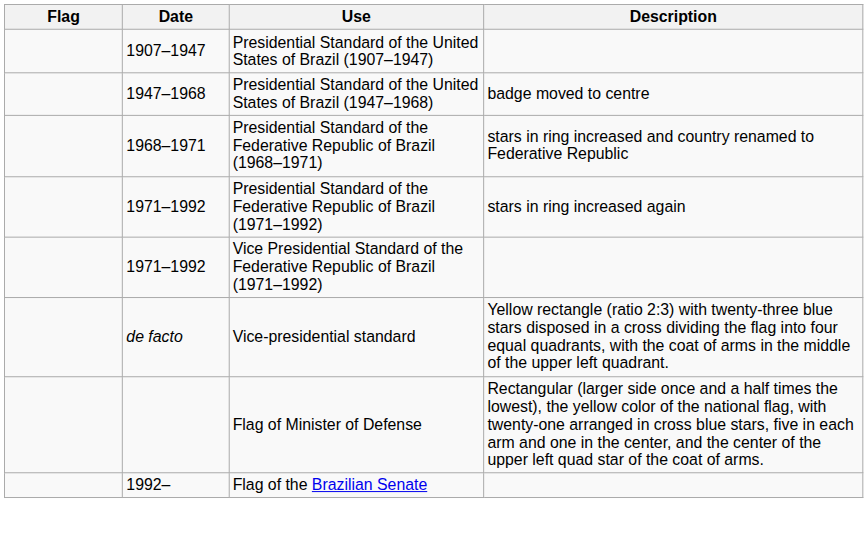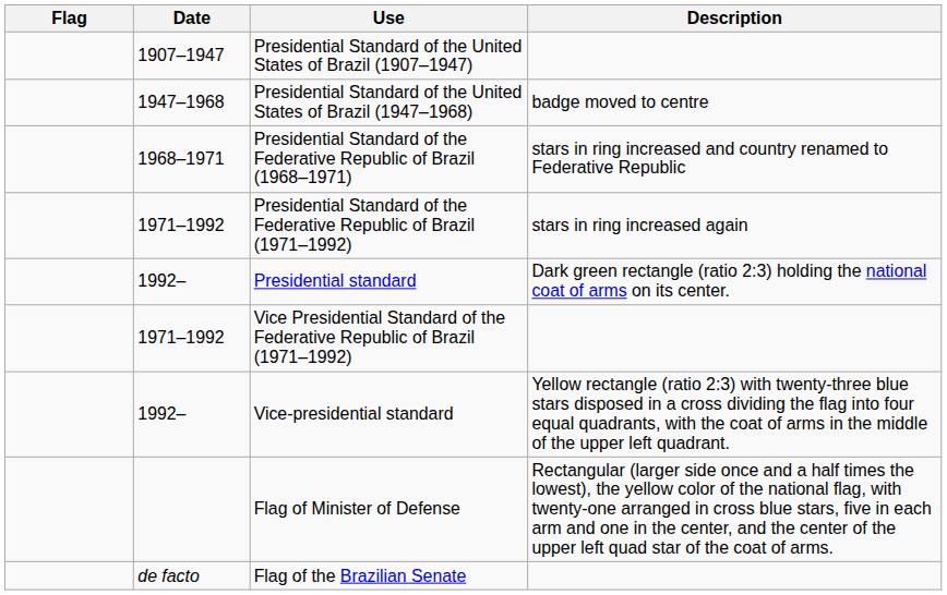+ row: 1992– | Presidential standard | Dark green rectangle (ratio 2:3) holding the national coat of arms on its center.
Vice-presidential standard | Date: de facto -> 1992–
Flag of the Brazilian Senate | Date: 1992– -> de facto
